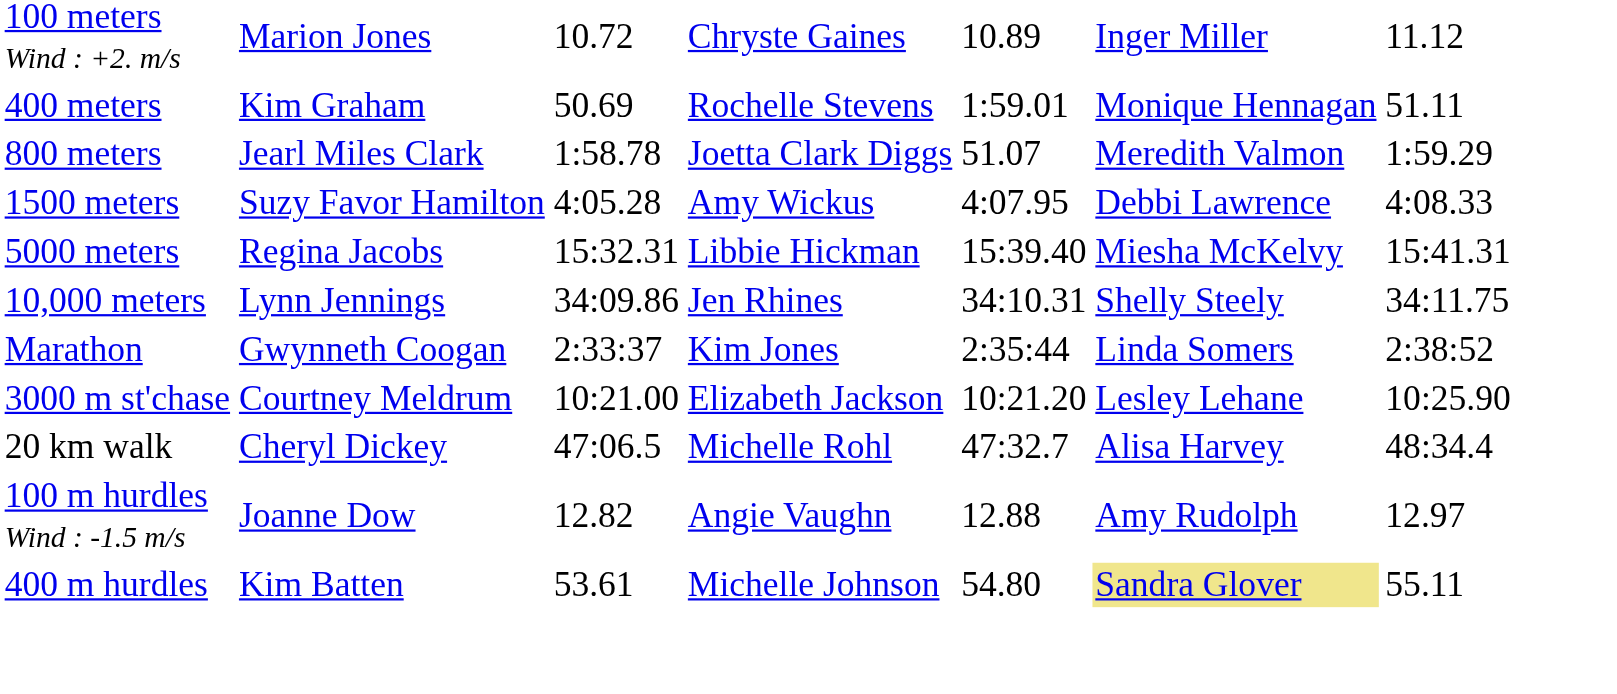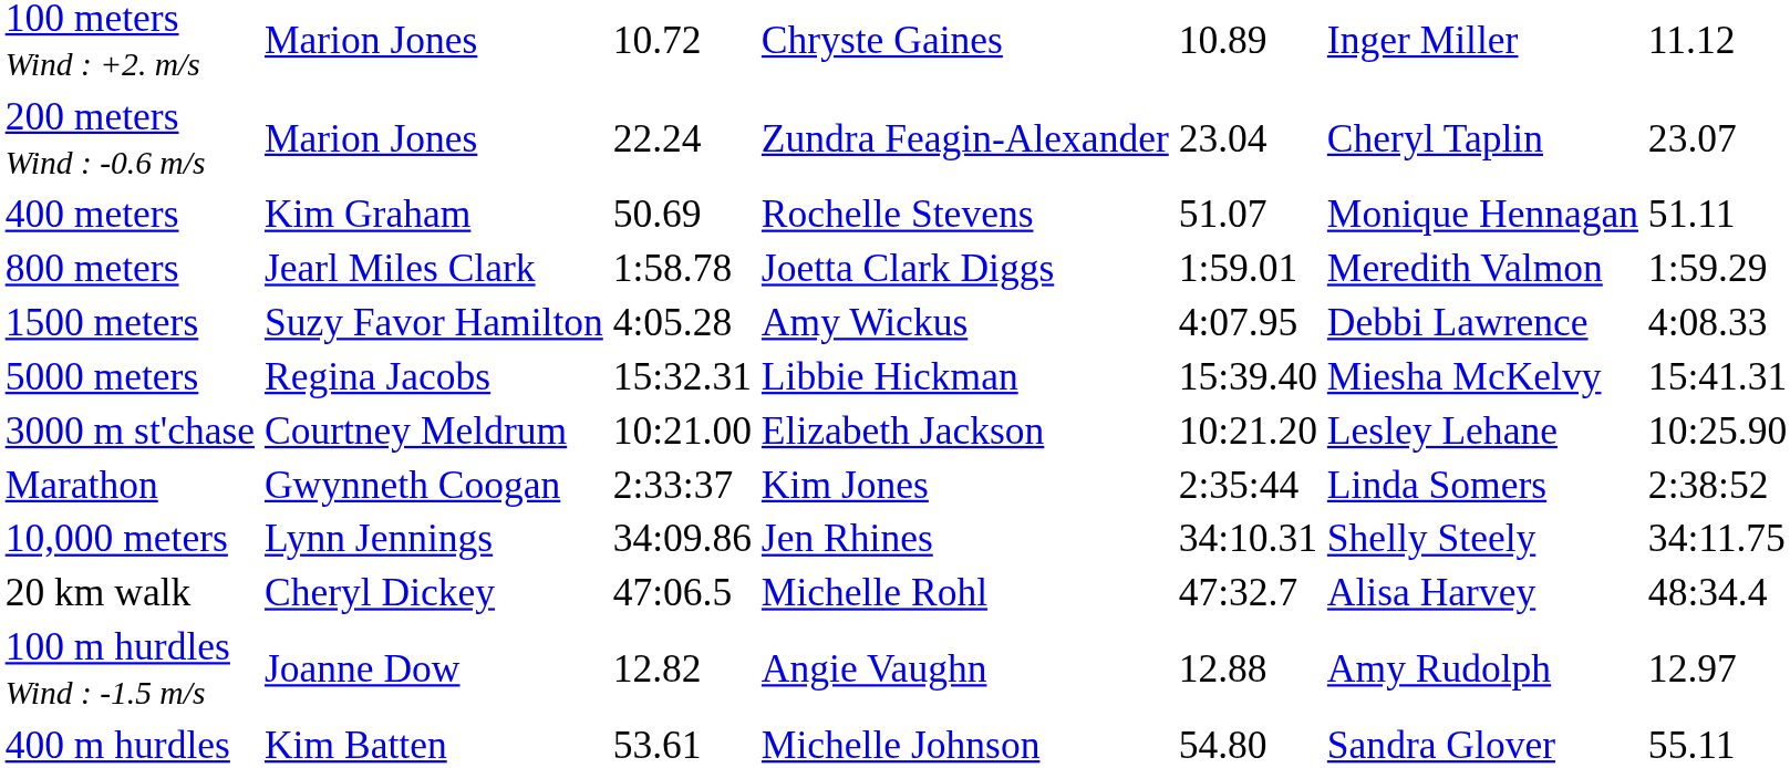+ row: 200 meters Wind : -0.6 m/s | Marion Jones | 22.24 | Zundra Feagin-Alexander | 23.04 | Cheryl Taplin | 23.07
400 meters | column 5: 1:59.01 -> 51.07
800 meters | column 5: 51.07 -> 1:59.01
rows swapped: 10,000 meters <-> 3000 m st'chase
400 m hurdles | column 6: khaki background -> no background
